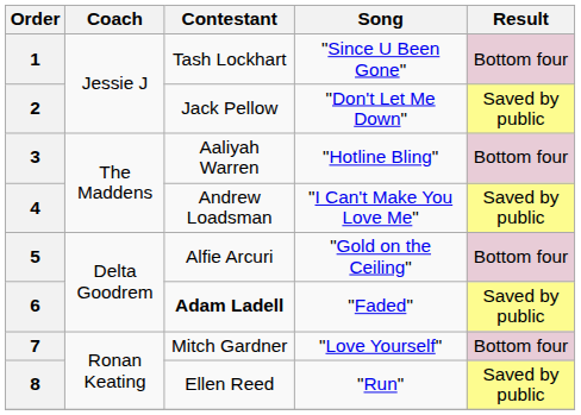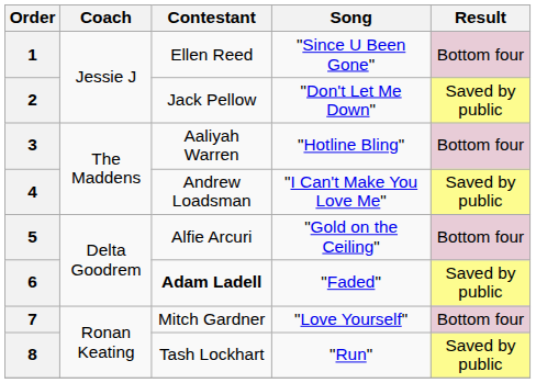1 | Contestant: Tash Lockhart -> Ellen Reed
8 | Contestant: Ellen Reed -> Tash Lockhart
